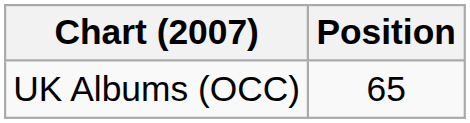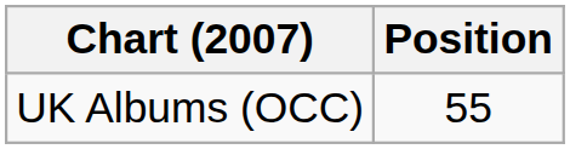UK Albums (OCC) | Position: 65 -> 55
